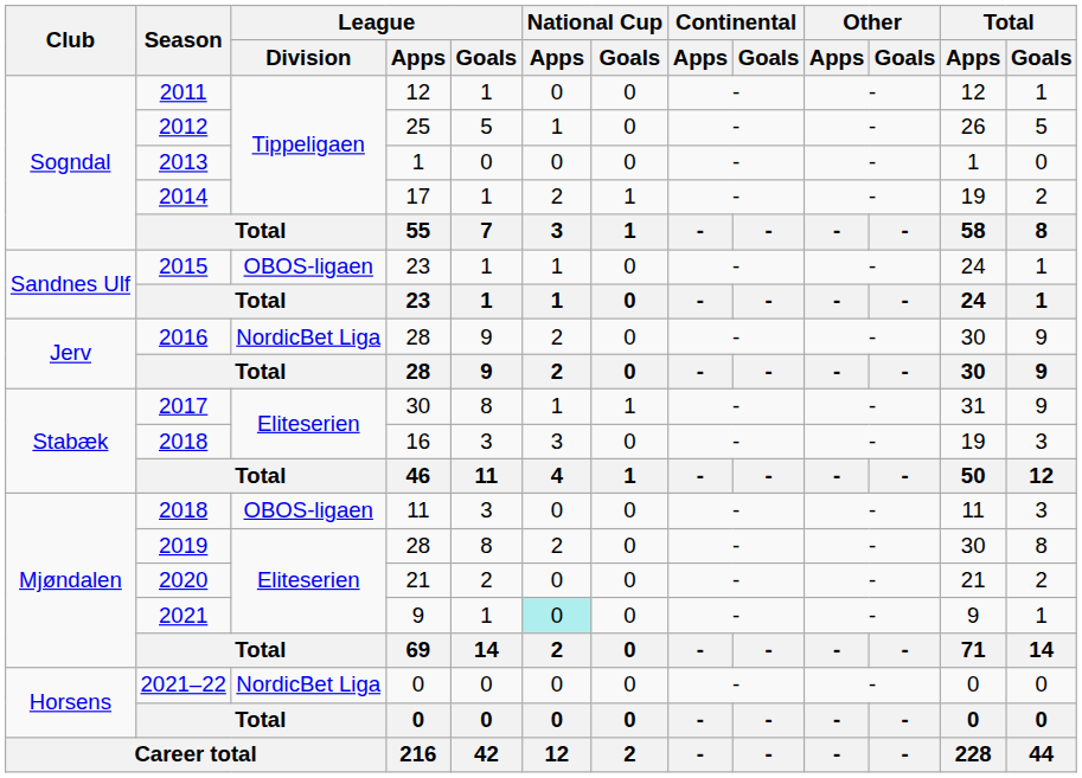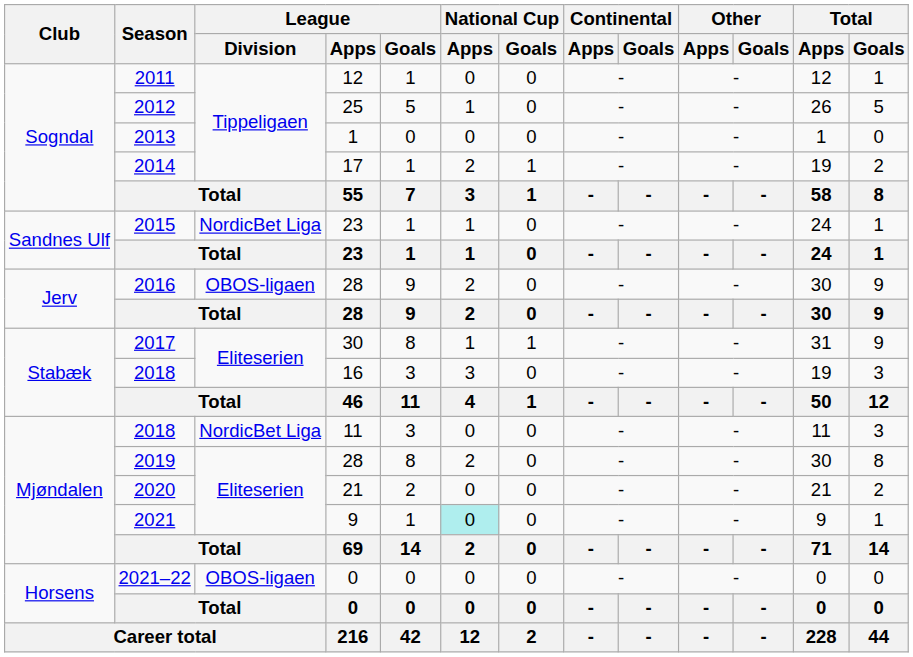2015 | League / Division: OBOS-ligaen -> NordicBet Liga
2016 | League / Division: NordicBet Liga -> OBOS-ligaen
2018 / 11 | League / Division: OBOS-ligaen -> NordicBet Liga
2021–22 | League / Division: NordicBet Liga -> OBOS-ligaen
